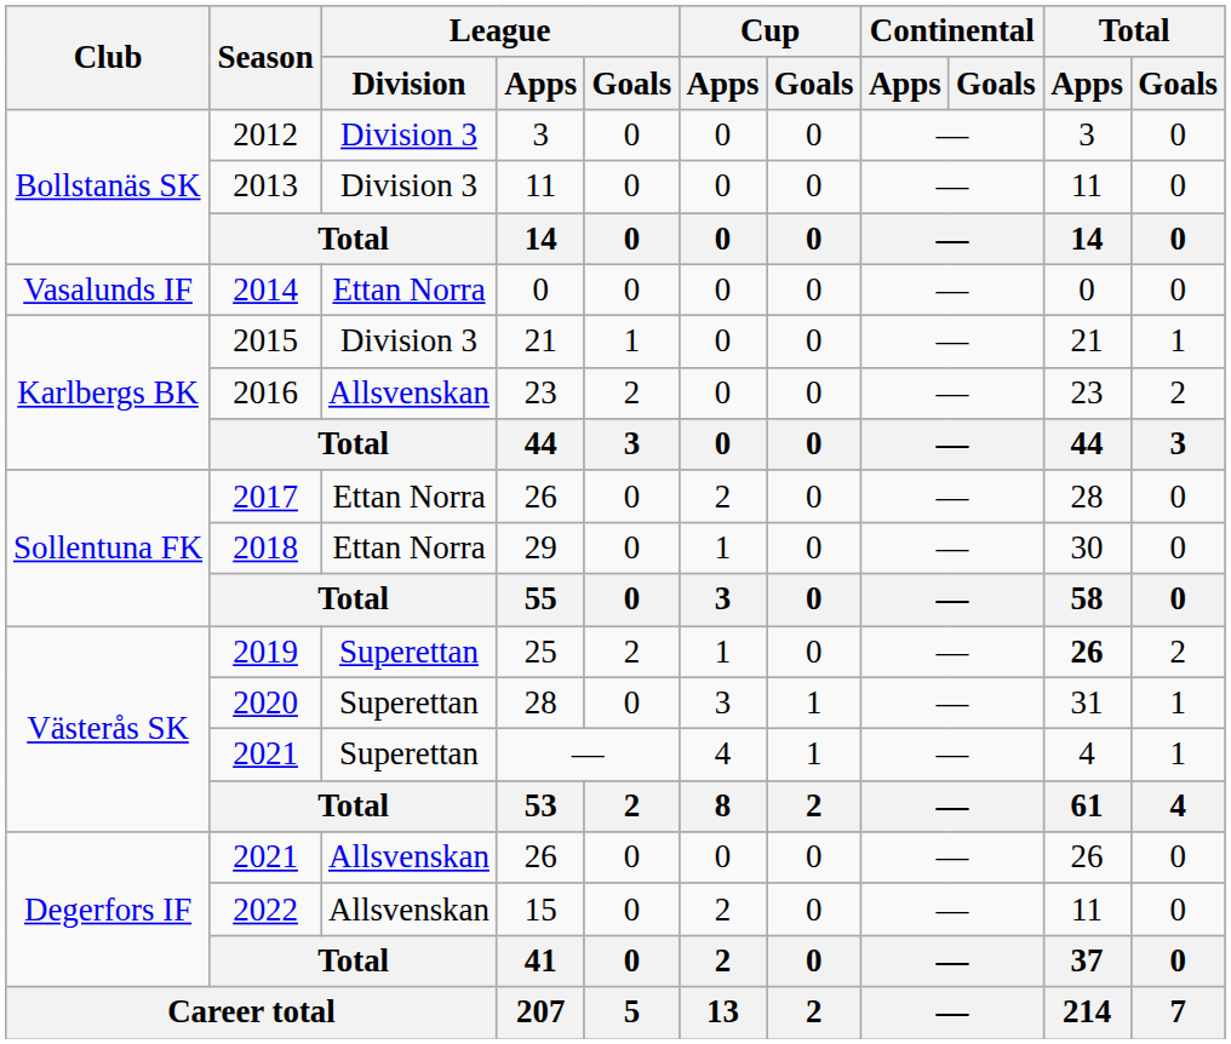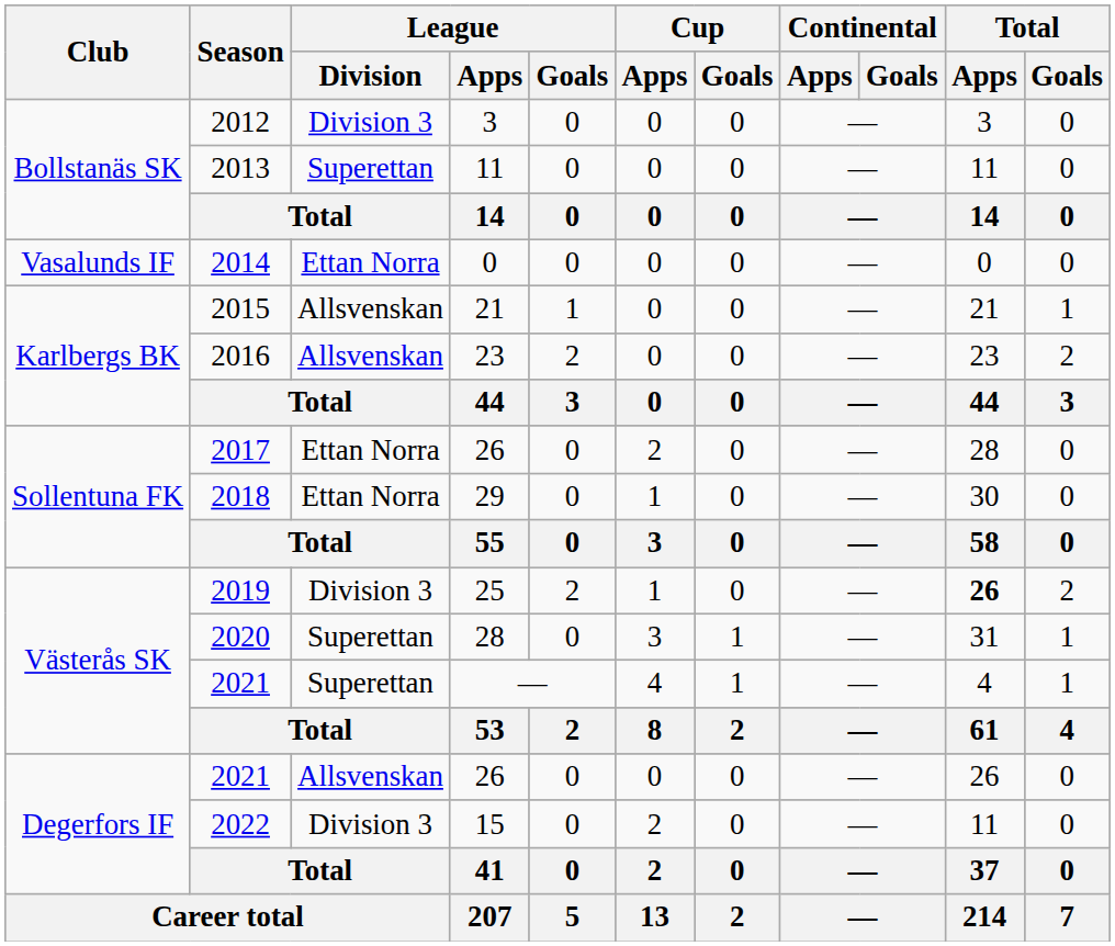2013 | League / Division: Division 3 -> Superettan
2015 | League / Division: Division 3 -> Allsvenskan
2019 | League / Division: Superettan -> Division 3
2022 | League / Division: Allsvenskan -> Division 3
